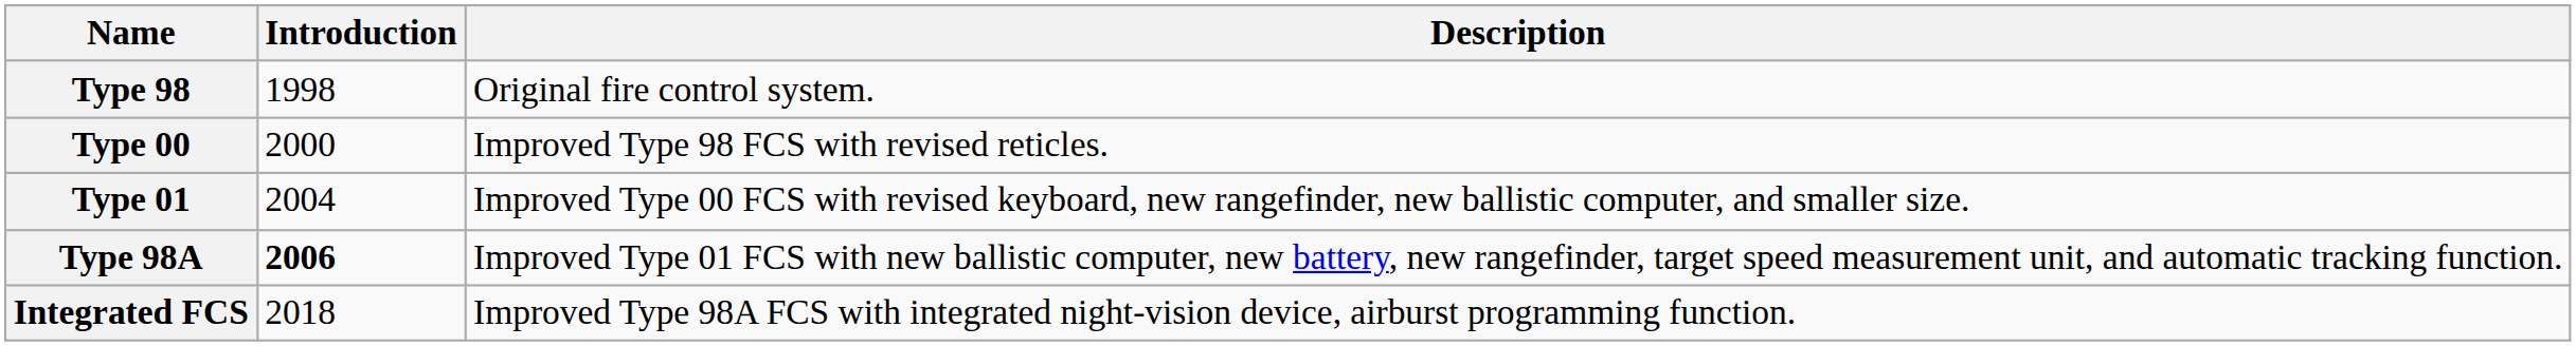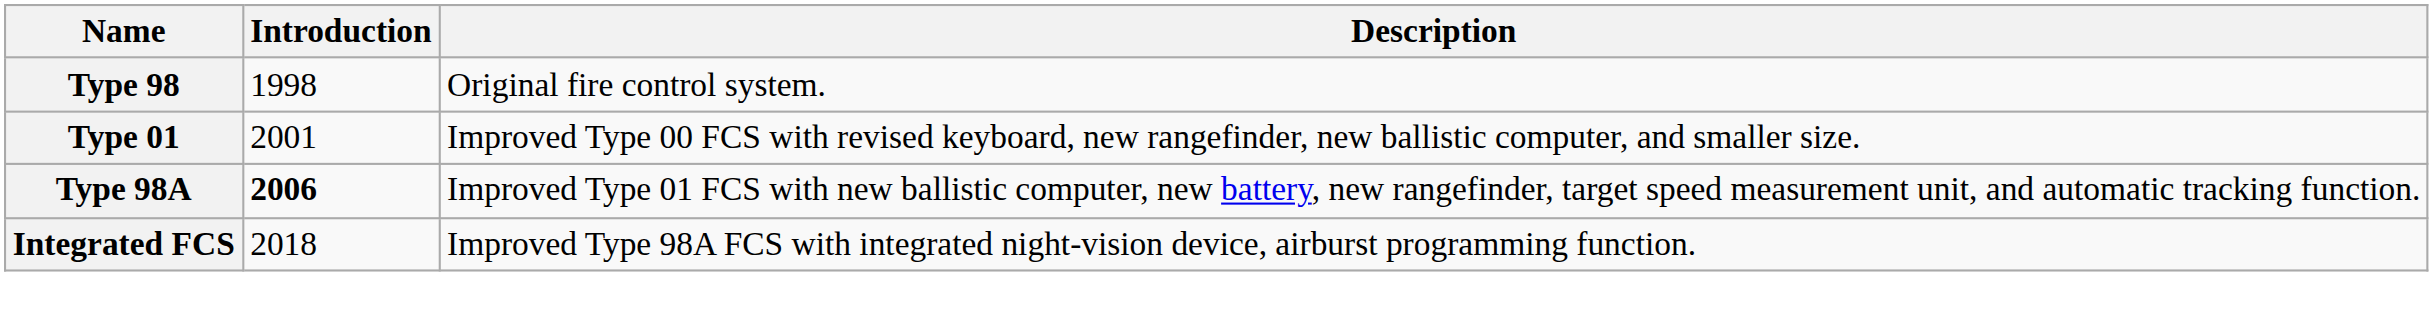- row: Type 00 | 2000 | Improved Type 98 FCS with revised reticles.
Type 01 | Introduction: 2004 -> 2001
